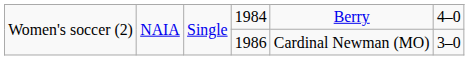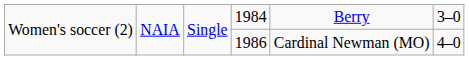1984 | column 6: 4–0 -> 3–0
1986 | column 6: 3–0 -> 4–0
